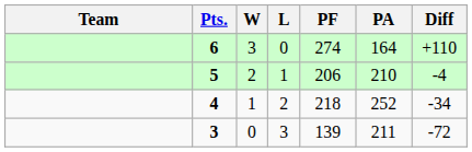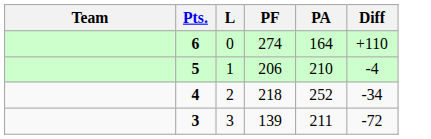- column: W | 3 | 2 | 1 | 0
